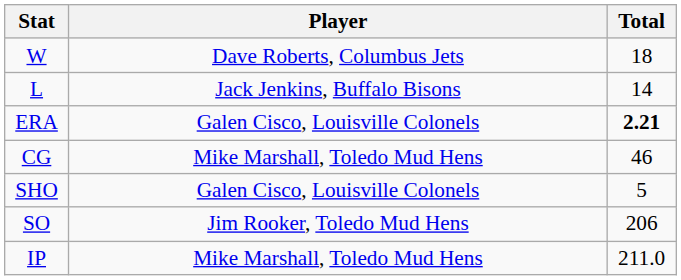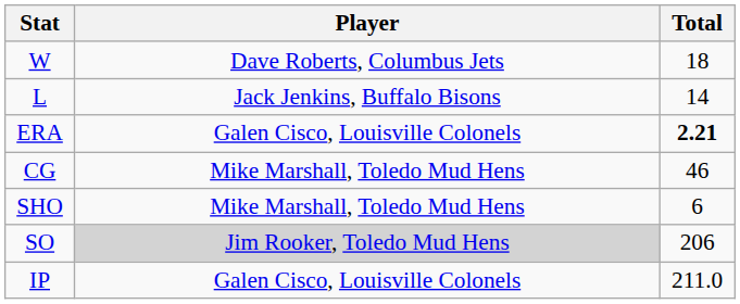SHO | Player: Galen Cisco, Louisville Colonels -> Mike Marshall, Toledo Mud Hens
SHO | Total: 5 -> 6
SO | Player: no background -> lightgrey background
IP | Player: Mike Marshall, Toledo Mud Hens -> Galen Cisco, Louisville Colonels
